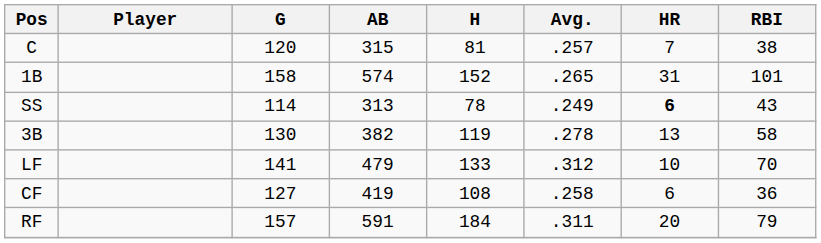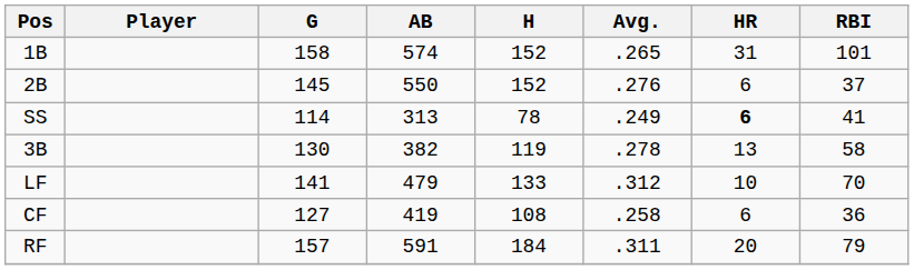- row: C | 120 | 315 | 81 | .257 | 7 | 38
+ row: 2B | 145 | 550 | 152 | .276 | 6 | 37
SS | RBI: 43 -> 41
